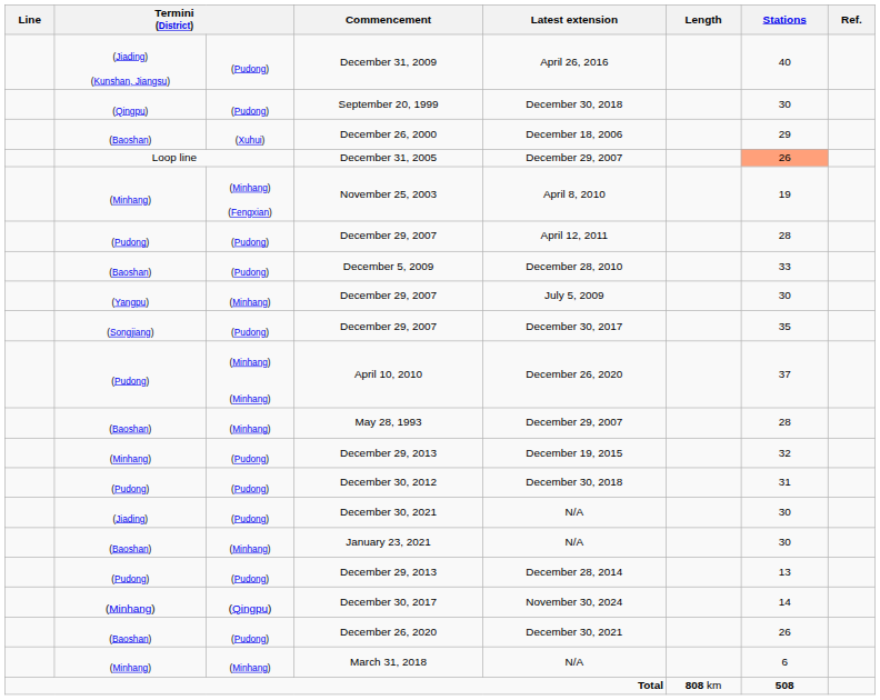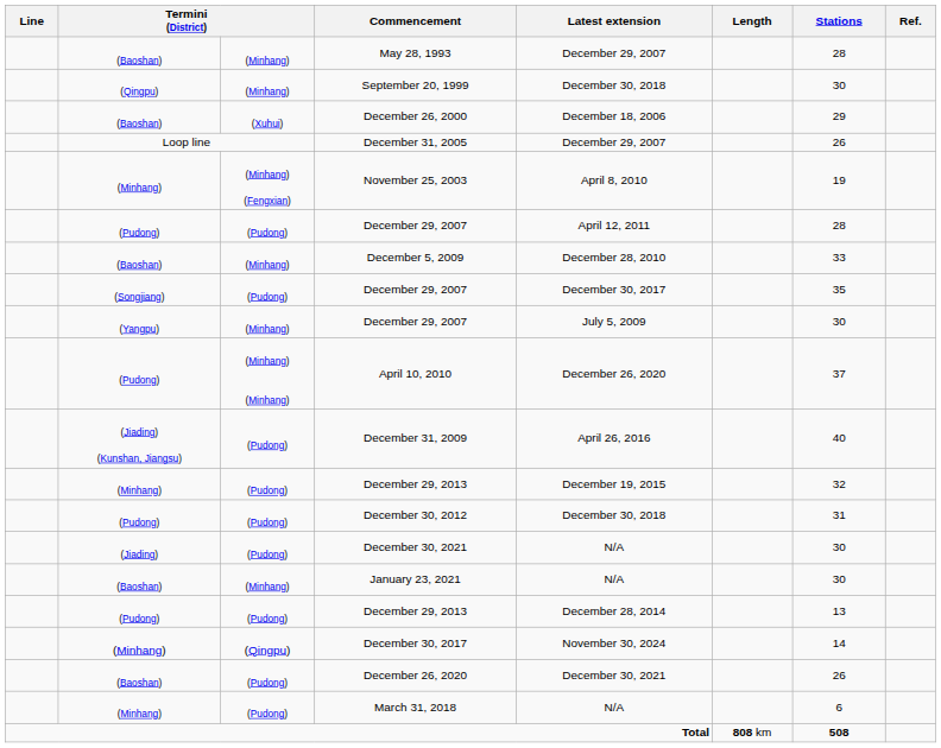rows swapped: May 28, 1993 <-> December 31, 2009
September 20, 1999 | column 3: (Pudong) -> (Minhang)
December 31, 2005 | Stations: lightsalmon background -> no background
December 5, 2009 | column 3: (Pudong) -> (Minhang)
rows swapped: (Yangpu) / December 29, 2007 <-> (Songjiang) / December 29, 2007
March 31, 2018 | column 3: (Minhang) -> (Pudong)
